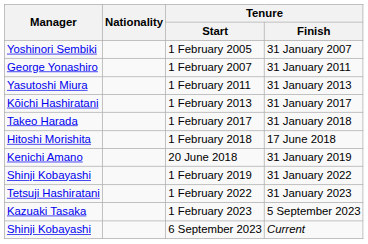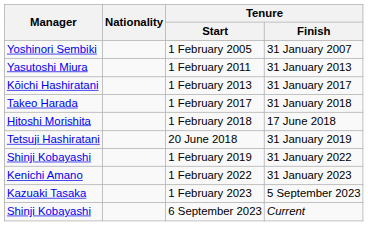- row: George Yonashiro | 1 February 2007 | 31 January 2011
20 June 2018 | Manager: Kenichi Amano -> Tetsuji Hashiratani
1 February 2022 | Manager: Tetsuji Hashiratani -> Kenichi Amano
